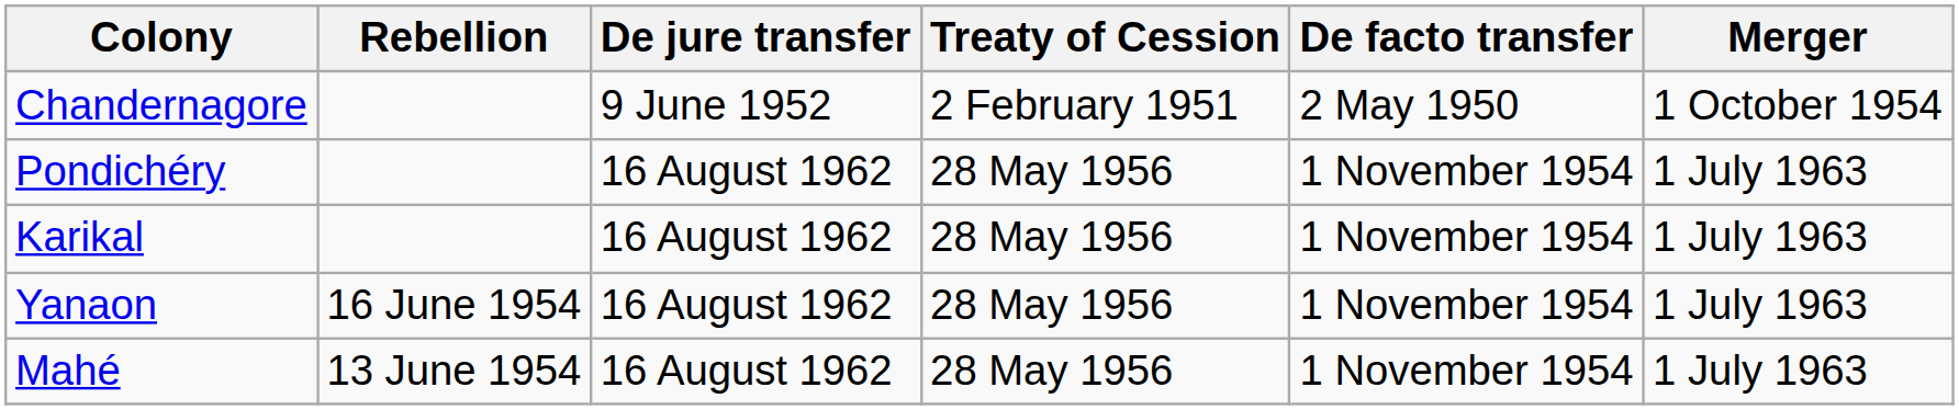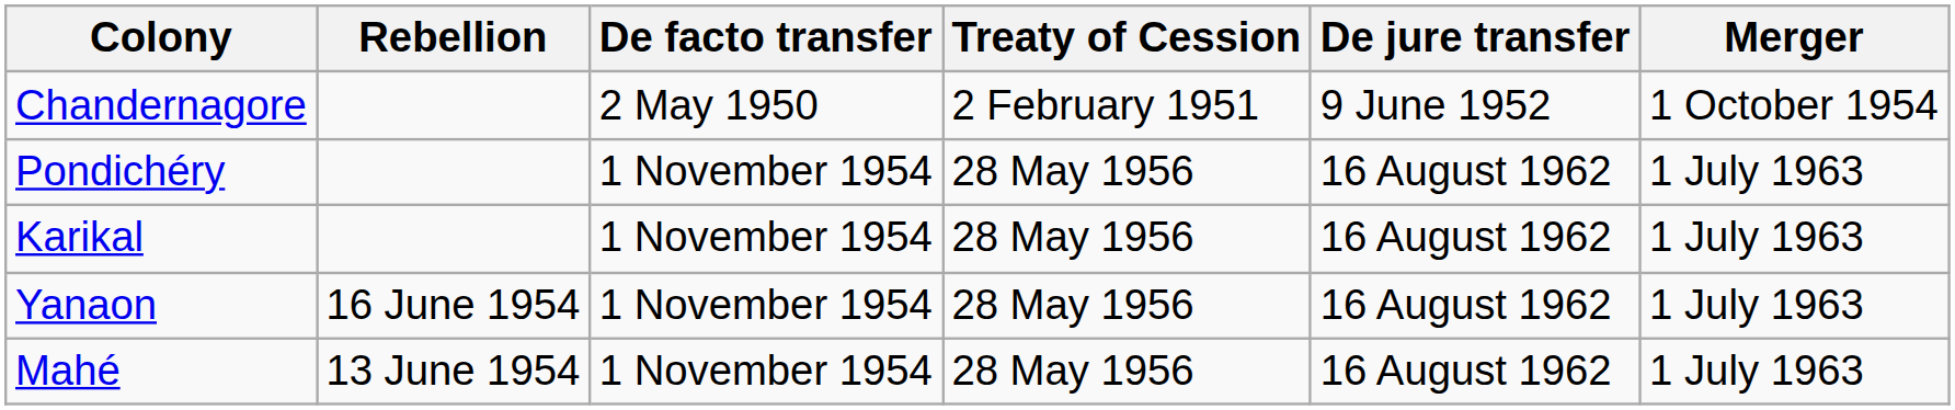columns swapped: De facto transfer <-> De jure transfer
